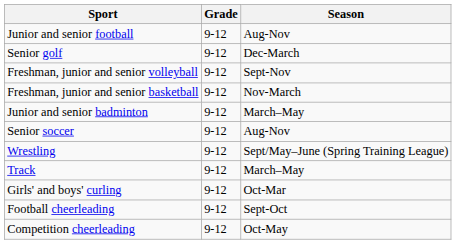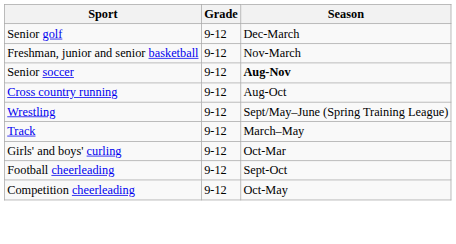- row: Junior and senior football | 9-12 | Aug-Nov
- row: Freshman, junior and senior volleyball | 9-12 | Sept-Nov
- row: Junior and senior badminton | 9-12 | March–May
Senior soccer | Season: normal -> bold
+ row: Cross country running | 9-12 | Aug-Oct
